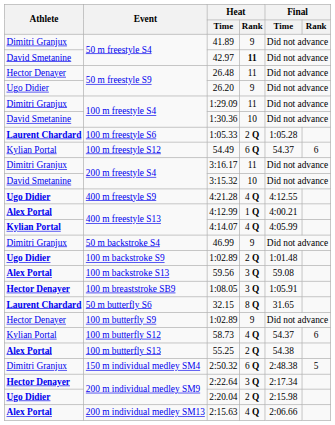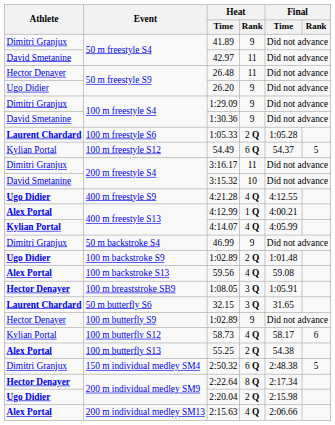42.97 | Heat / Rank: bold -> normal
1:29.09 | Heat / Rank: 11 -> 9
1:30.36 | Heat / Rank: 10 -> 9
54.49 | Final / Rank: 6 -> 5
59.56 | Heat / Rank: 3 Q -> 4 Q
32.15 | Heat / Rank: 8 Q -> 3 Q
58.73 | Final / Time: 54.37 -> 58.17
2:22.64 | Heat / Rank: 3 Q -> 8 Q
